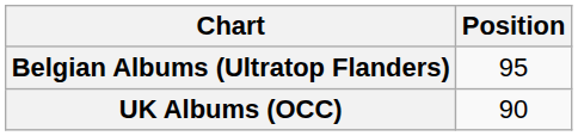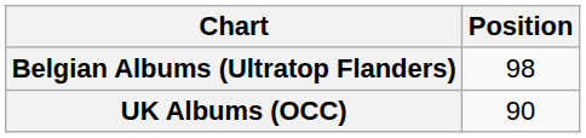Belgian Albums (Ultratop Flanders) | Position: 95 -> 98
